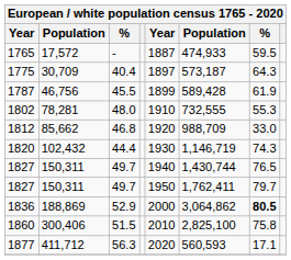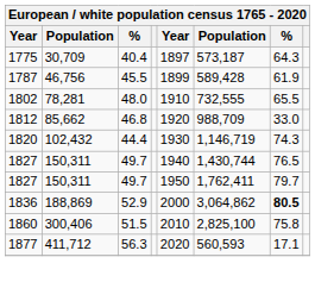- row: 1765 | 17,572 | - | 1887 | 474,933 | 59.5
1802 | column 7: 55.3 -> 65.5
